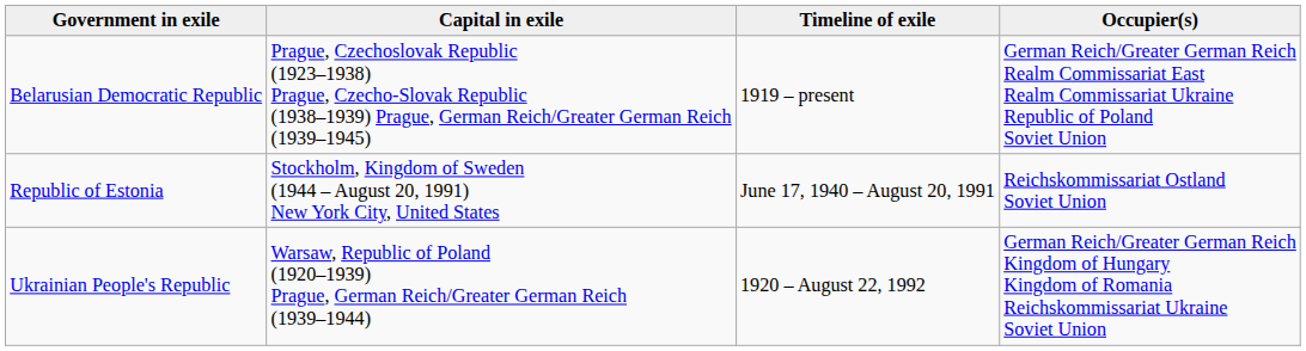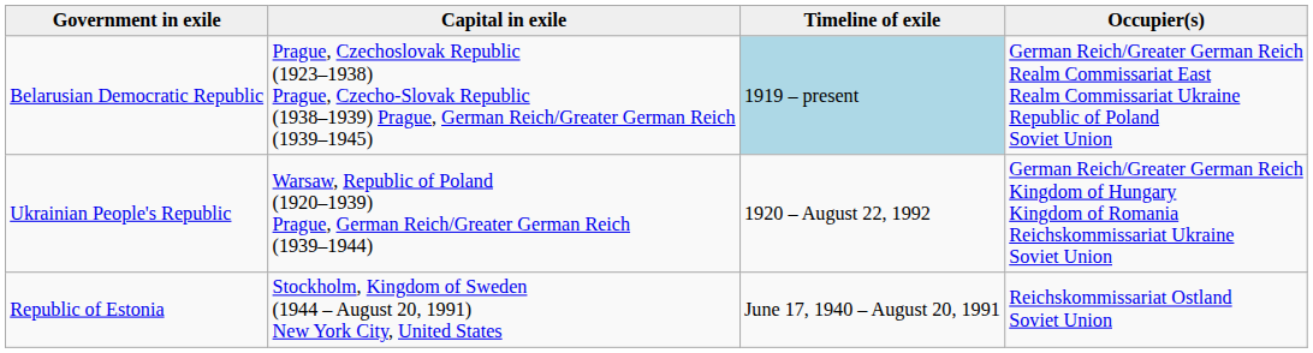Belarusian Democratic Republic | Timeline of exile: no background -> lightblue background
rows swapped: Republic of Estonia <-> Ukrainian People's Republic
